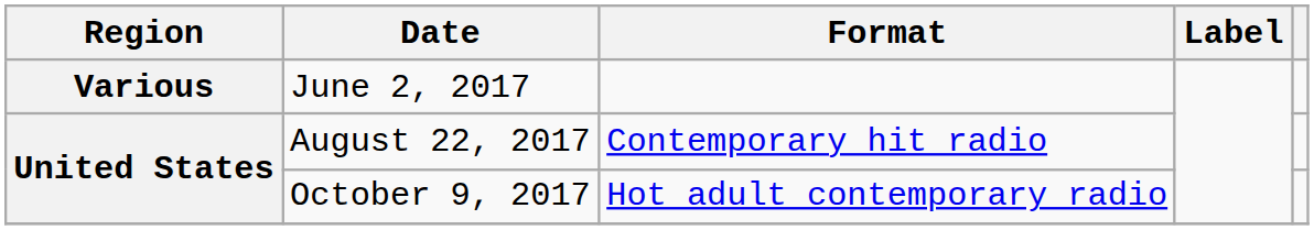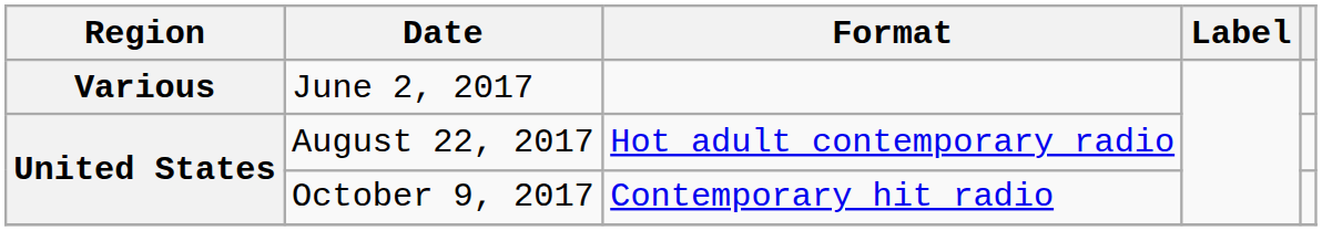August 22, 2017 | Format: Contemporary hit radio -> Hot adult contemporary radio
October 9, 2017 | Format: Hot adult contemporary radio -> Contemporary hit radio
